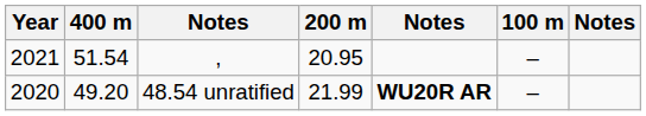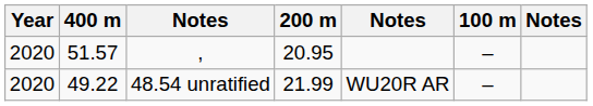, | Year: 2021 -> 2020
, | 400 m: 51.54 -> 51.57
48.54 unratified | 400 m: 49.20 -> 49.22
48.54 unratified | column 5: bold -> normal
